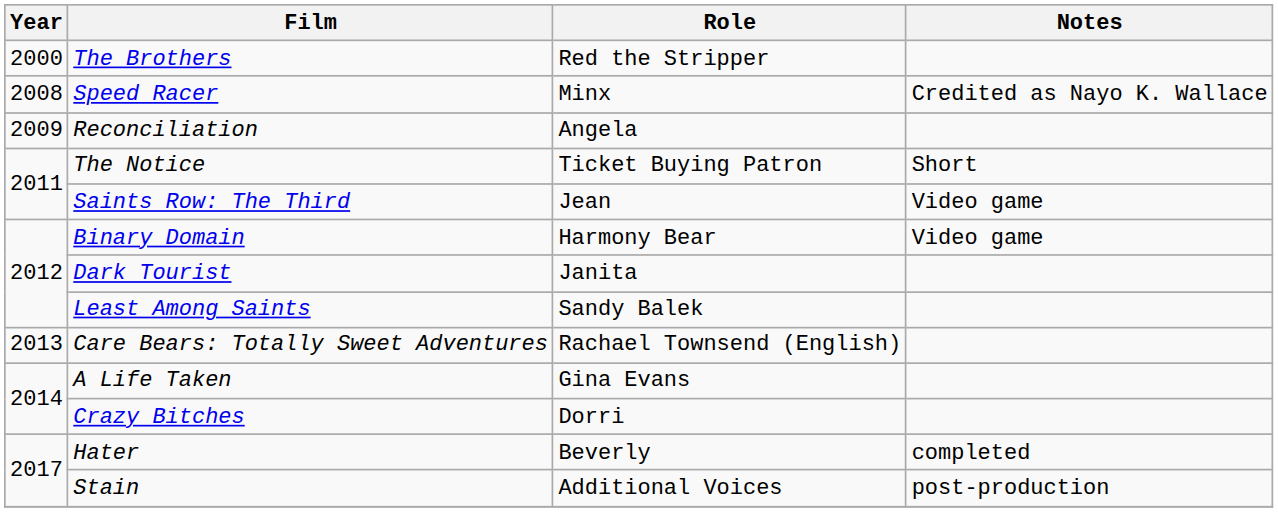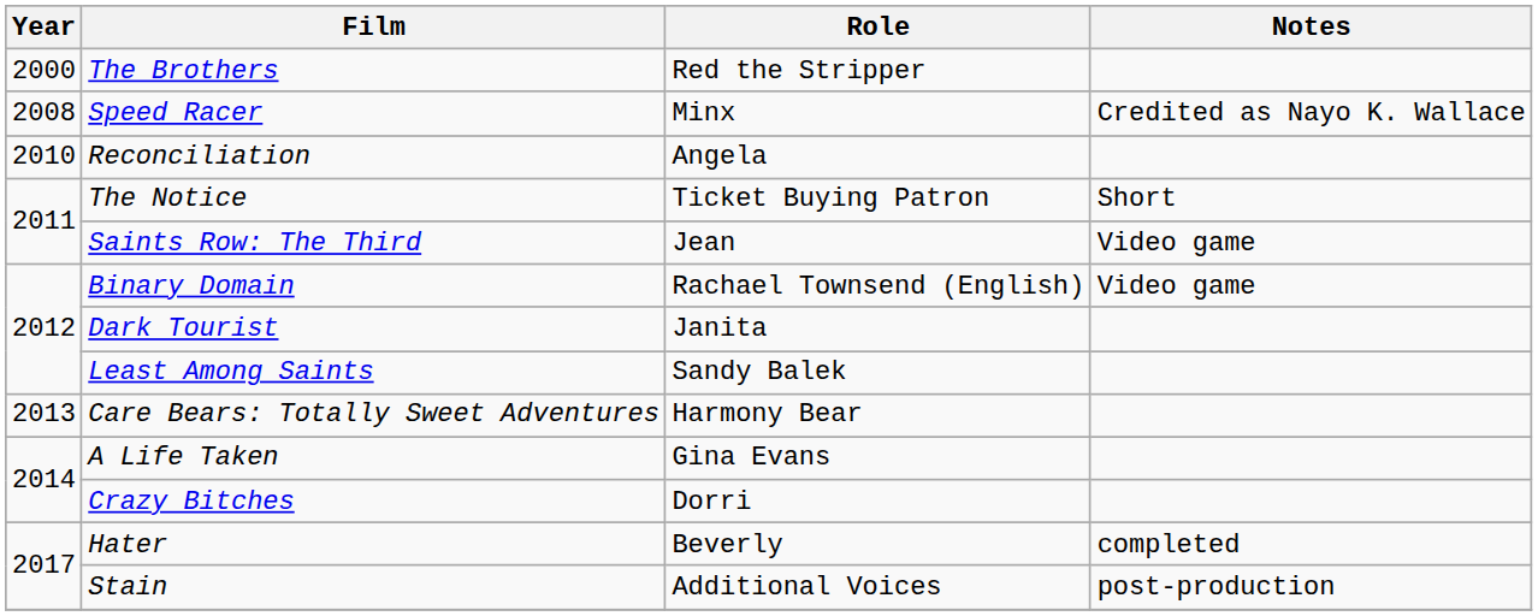Reconciliation | Year: 2009 -> 2010
Binary Domain | Role: Harmony Bear -> Rachael Townsend (English)
Care Bears: Totally Sweet Adventures | Role: Rachael Townsend (English) -> Harmony Bear
